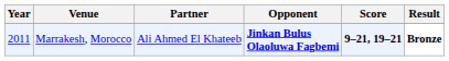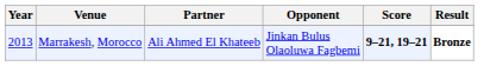Marrakesh, Morocco | Year: 2011 -> 2013
Marrakesh, Morocco | Opponent: bold -> normal
